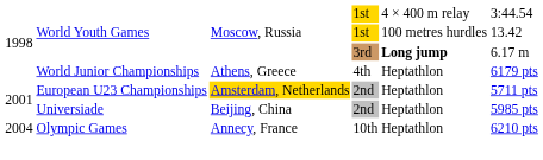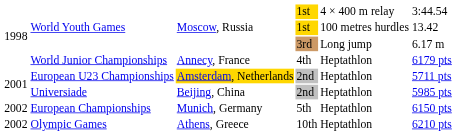World Youth Games / 3rd | column 5: bold -> normal
World Junior Championships | column 3: Athens, Greece -> Annecy, France
+ row: 2002 | European Championships | Munich, Germany | 5th | Heptathlon | 6150 pts
Olympic Games | column 1: 2004 -> 2002
Olympic Games | column 3: Annecy, France -> Athens, Greece
